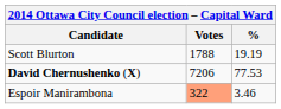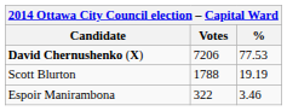rows swapped: David Chernushenko (X) <-> Scott Blurton
Espoir Manirambona | Votes: lightsalmon background -> no background
